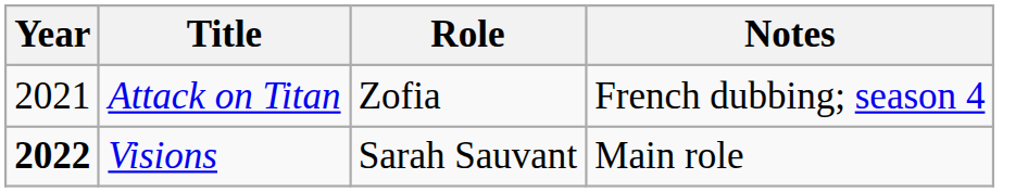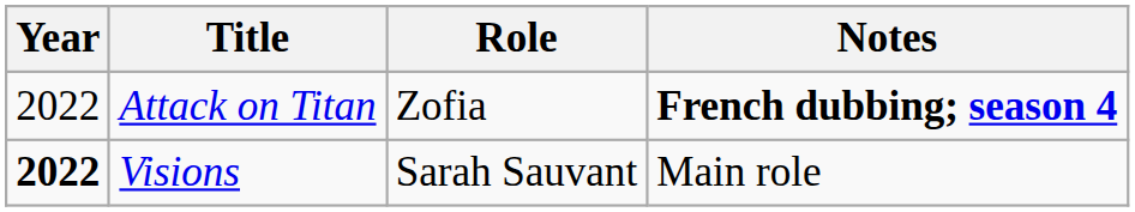Attack on Titan | Year: 2021 -> 2022
Attack on Titan | Notes: normal -> bold
